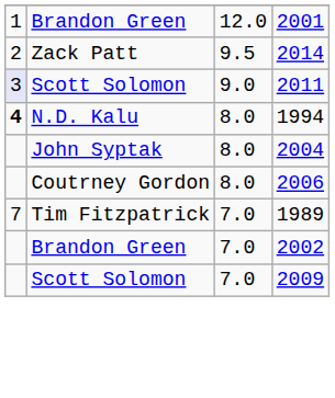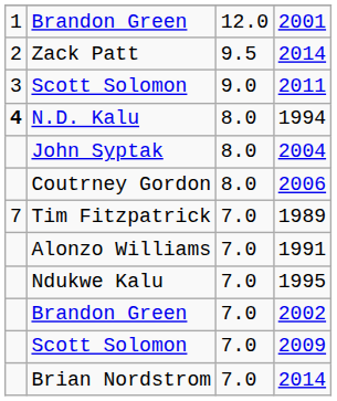2011 | column 1: lavender background -> no background
+ row: Alonzo Williams | 7.0 | 1991
+ row: Ndukwe Kalu | 7.0 | 1995
+ row: Brian Nordstrom | 7.0 | 2014
